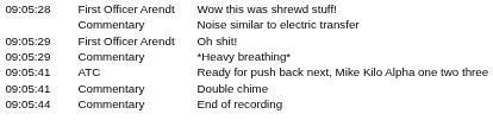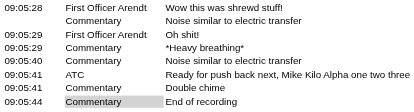+ row: 09:05:40 | Commentary | Noise similar to electric transfer
End of recording | column 2: no background -> lightgrey background
